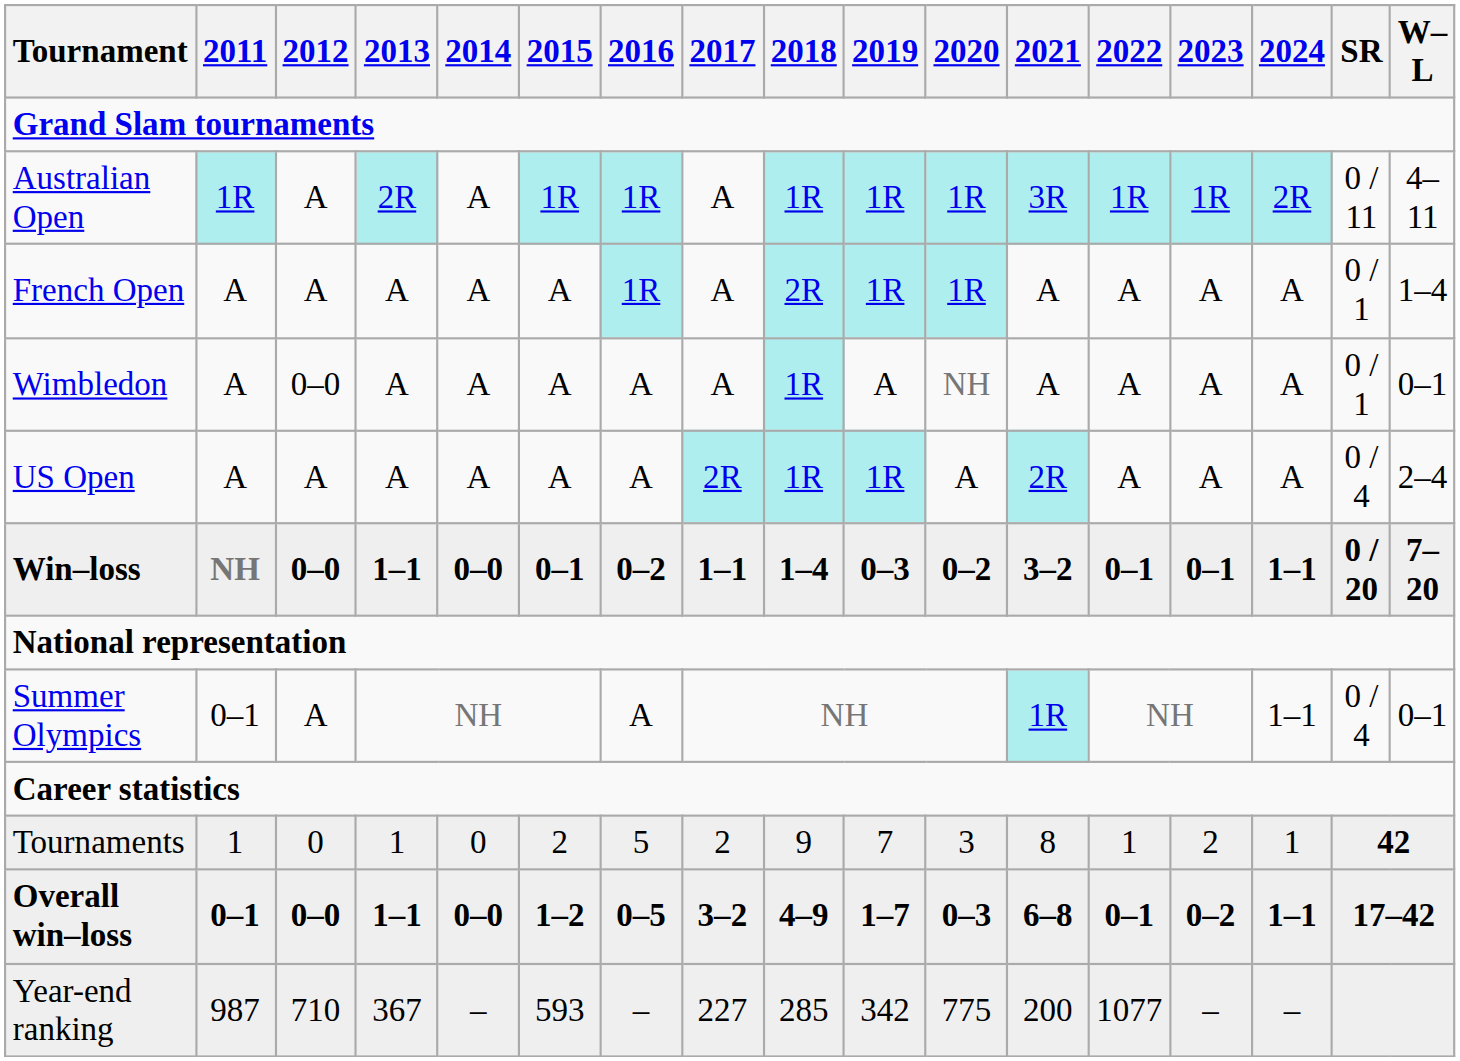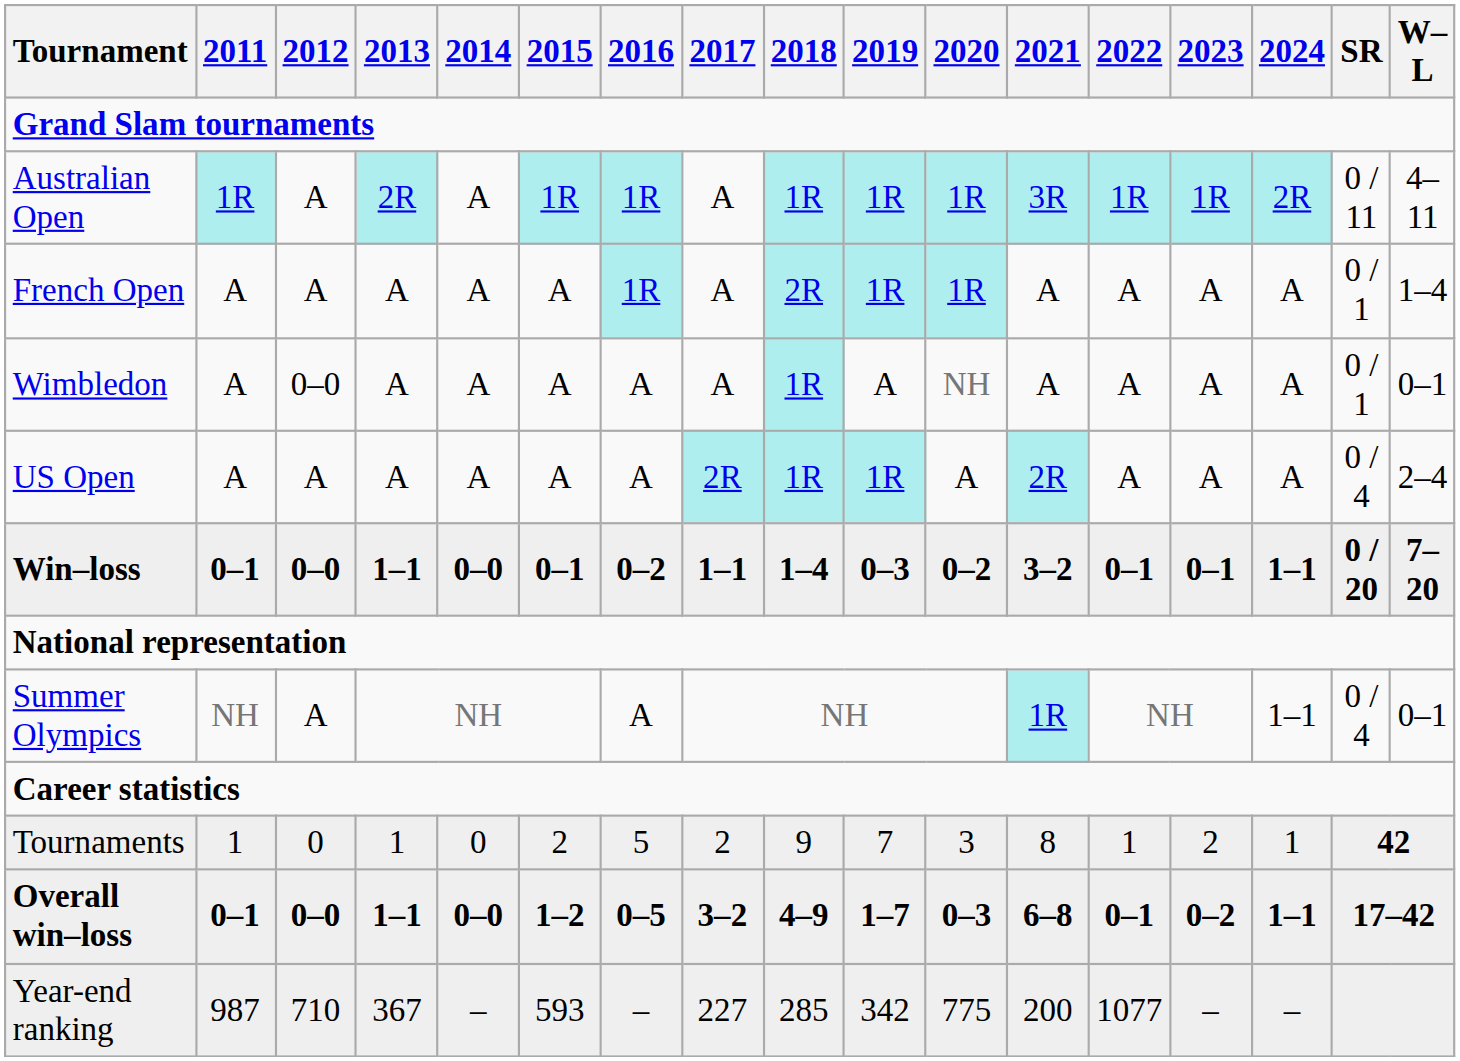Win–loss | 2011: NH -> 0–1
Summer Olympics | 2011: 0–1 -> NH
